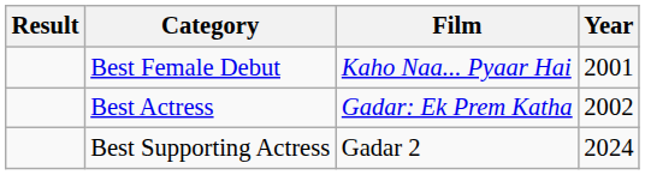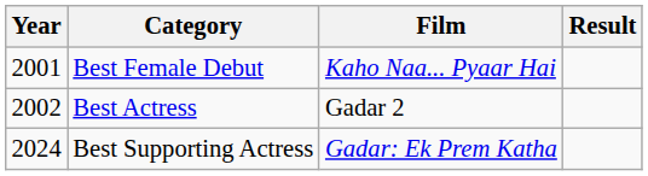columns swapped: Year <-> Result
Best Actress | Film: Gadar: Ek Prem Katha -> Gadar 2
Best Supporting Actress | Film: Gadar 2 -> Gadar: Ek Prem Katha
